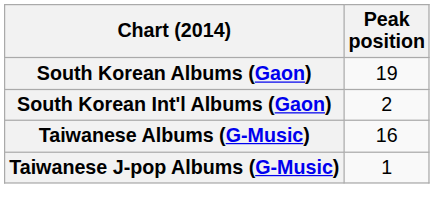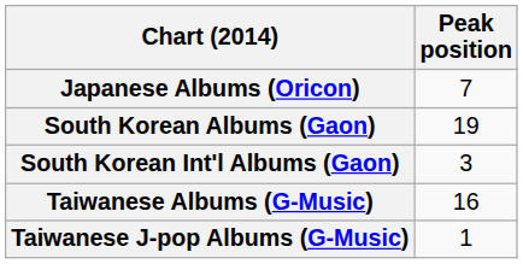+ row: Japanese Albums (Oricon) | 7
South Korean Int'l Albums (Gaon) | Peak position: 2 -> 3
